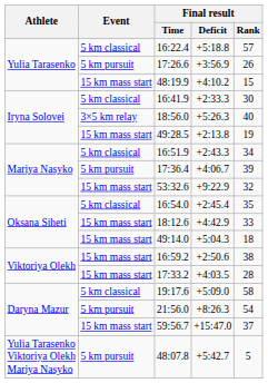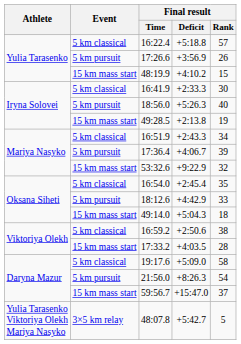18:56.0 | Event: 3×5 km relay -> 5 km pursuit
18:12.6 | Event: 15 km mass start -> 5 km pursuit
16:59.2 | Event: 15 km mass start -> 5 km classical
48:07.8 | Event: 5 km pursuit -> 3×5 km relay
